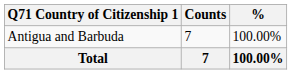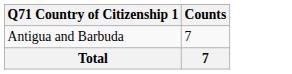- column: % | 100.00% | 100.00%
